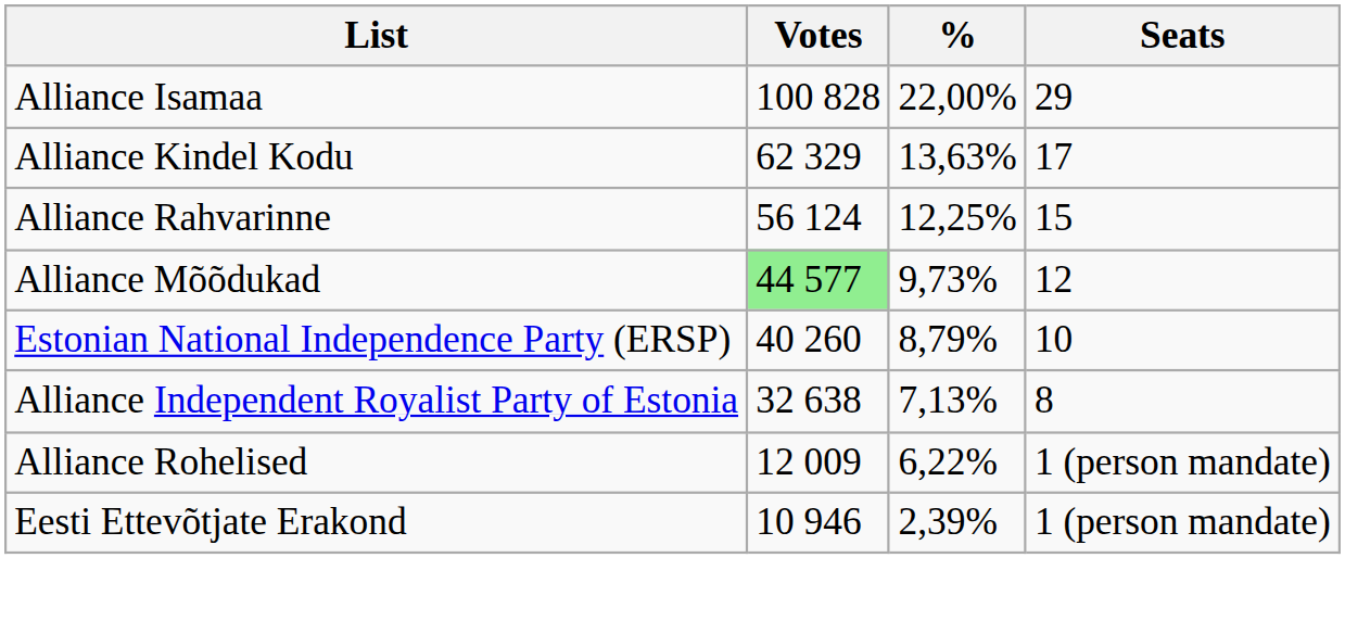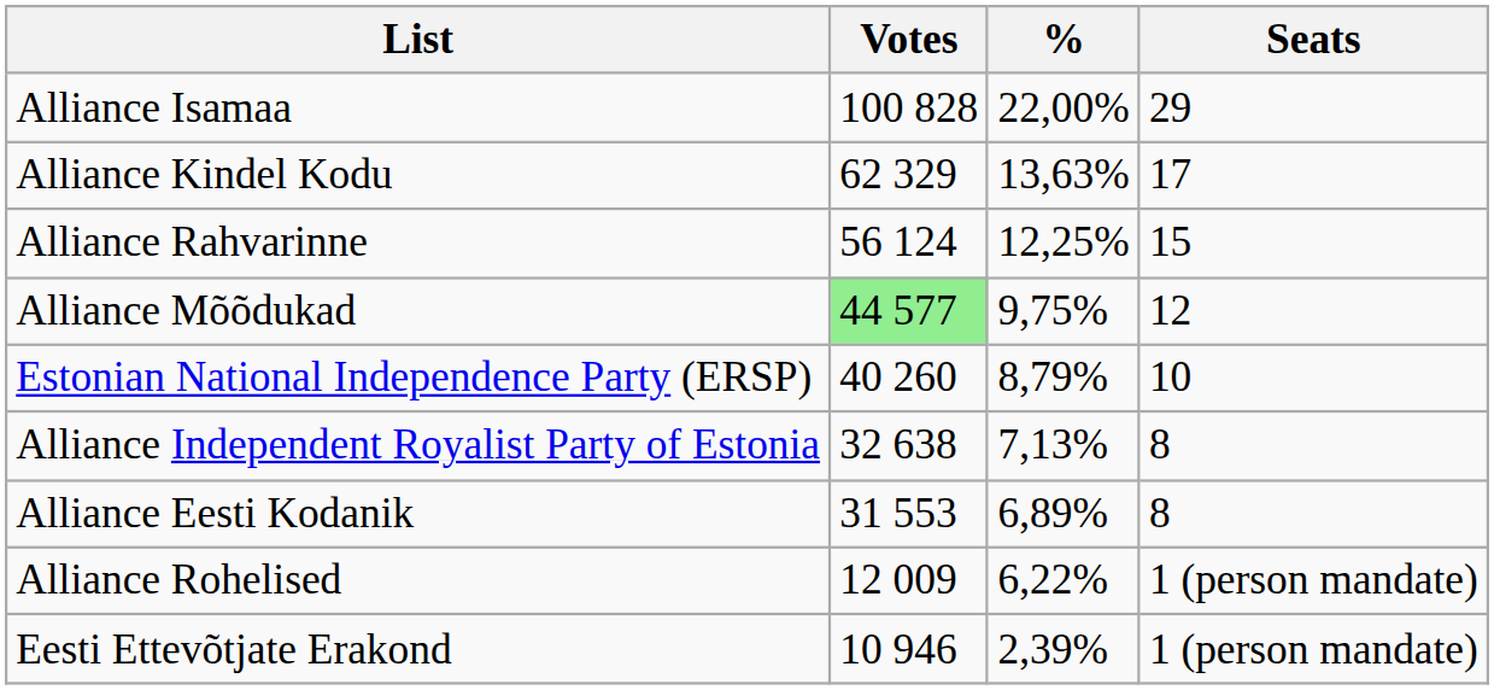Alliance Mõõdukad | %: 9,73% -> 9,75%
+ row: Alliance Eesti Kodanik | 31 553 | 6,89% | 8
